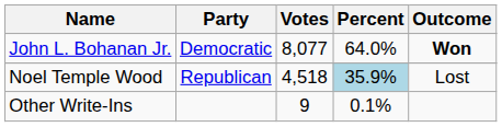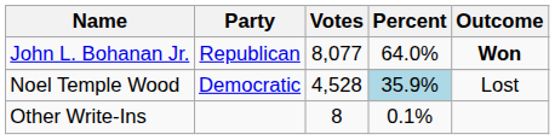John L. Bohanan Jr. | Party: Democratic -> Republican
Noel Temple Wood | Party: Republican -> Democratic
Noel Temple Wood | Votes: 4,518 -> 4,528
Other Write-Ins | Votes: 9 -> 8
